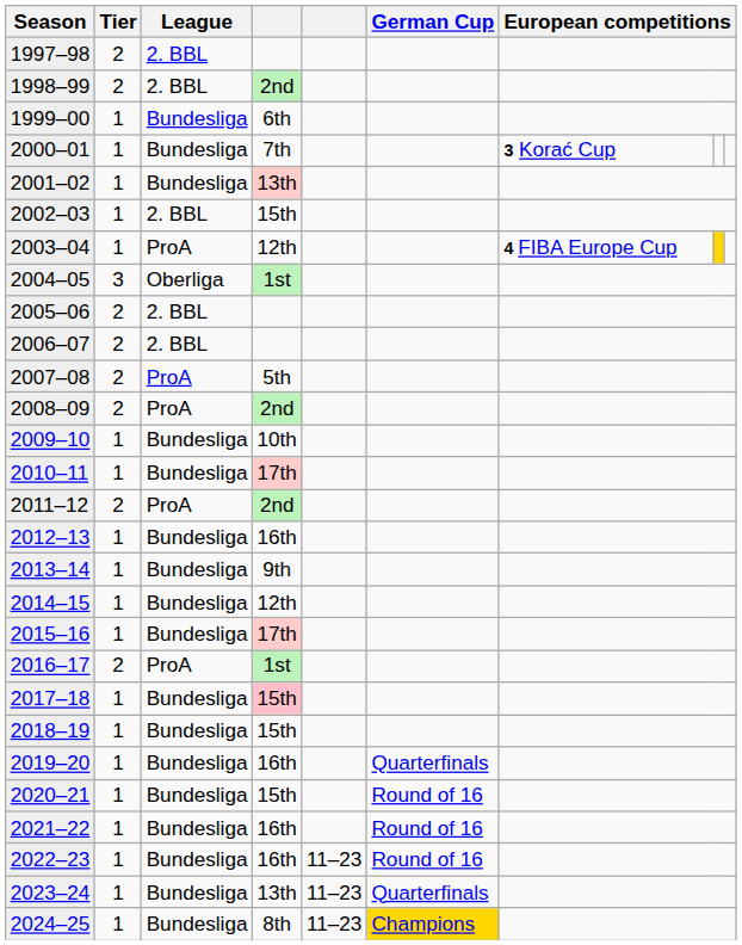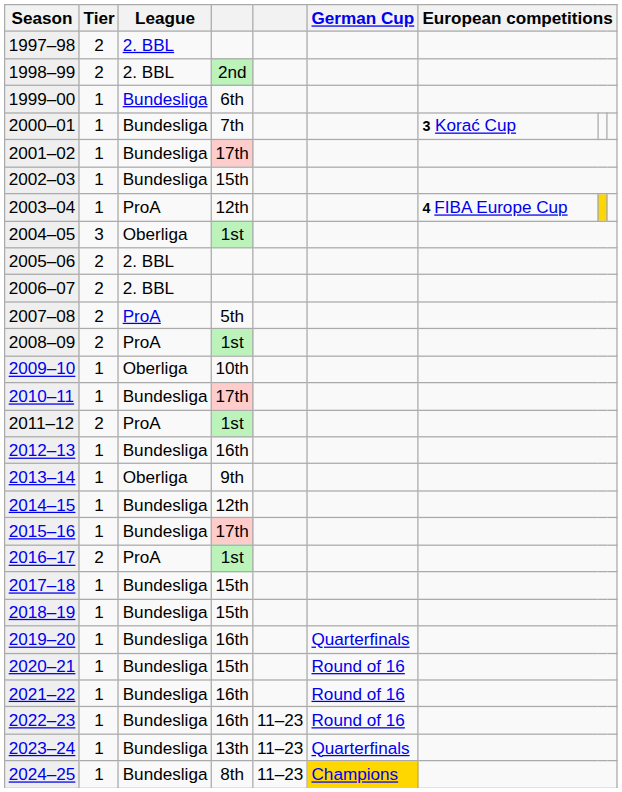2001–02 | column 4: 13th -> 17th
2002–03 | League: 2. BBL -> Bundesliga
2008–09 | column 4: 2nd -> 1st
2009–10 | League: Bundesliga -> Oberliga
2011–12 | column 4: 2nd -> 1st
2013–14 | League: Bundesliga -> Oberliga
2017–18 | column 4: pink background -> no background
